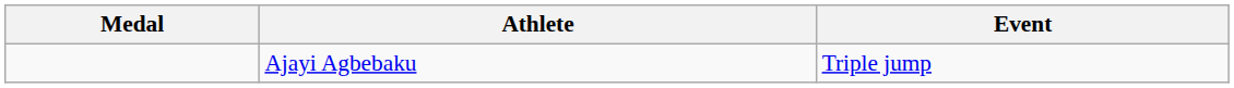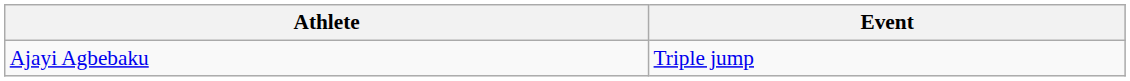- column: Medal
